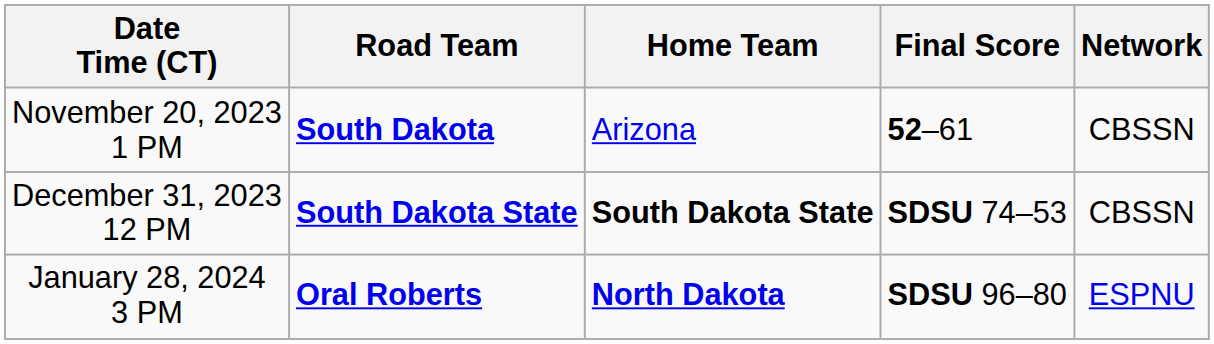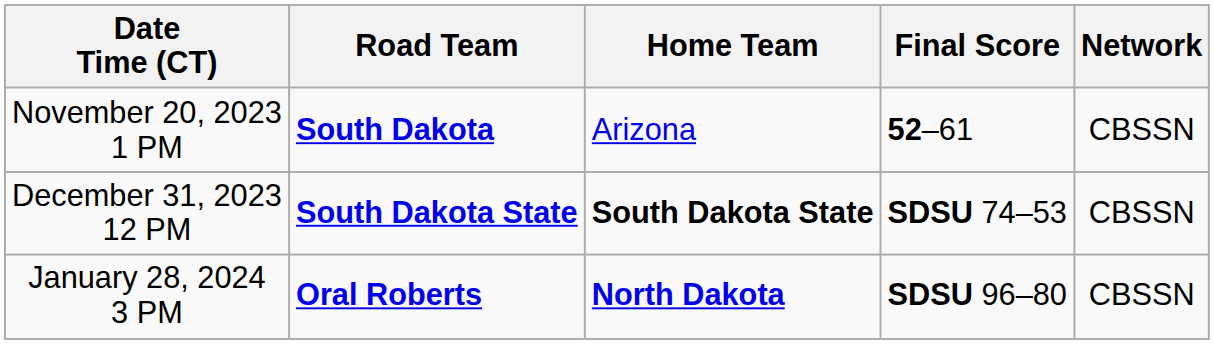January 28, 2024 3 PM | Network: ESPNU -> CBSSN
